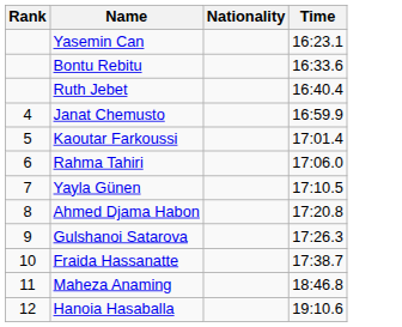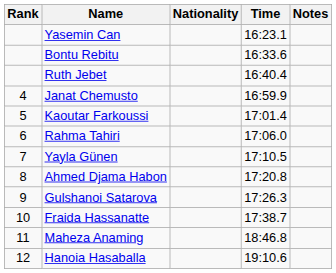+ column: Notes
